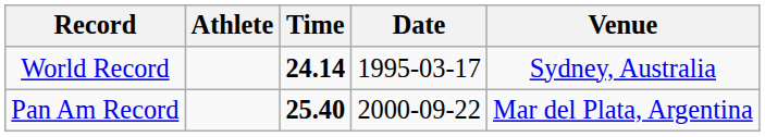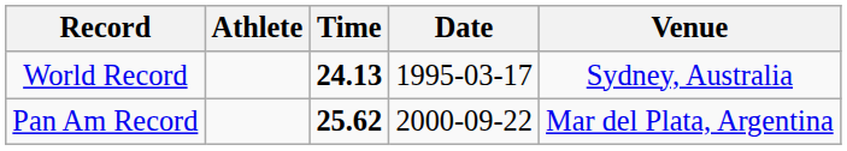World Record | Time: 24.14 -> 24.13
Pan Am Record | Time: 25.40 -> 25.62
